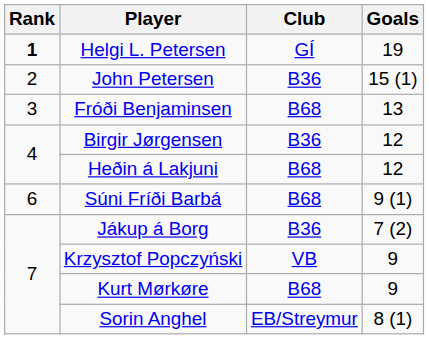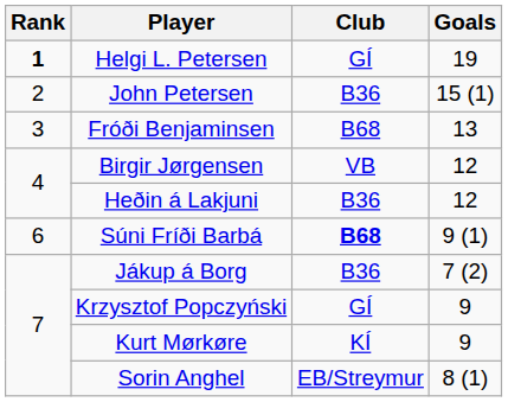Birgir Jørgensen | Club: B36 -> VB
Heðin á Lakjuni | Club: B68 -> B36
Súni Fríði Barbá | Club: normal -> bold
Krzysztof Popczyński | Club: VB -> GÍ
Kurt Mørkøre | Club: B68 -> KÍ
